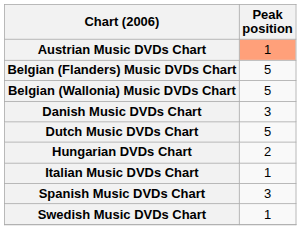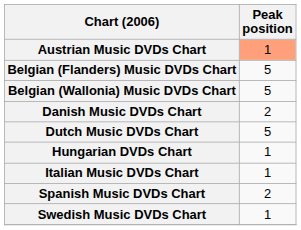Danish Music DVDs Chart | Peak position: 3 -> 2
Hungarian DVDs Chart | Peak position: 2 -> 1
Spanish Music DVDs Chart | Peak position: 3 -> 2
